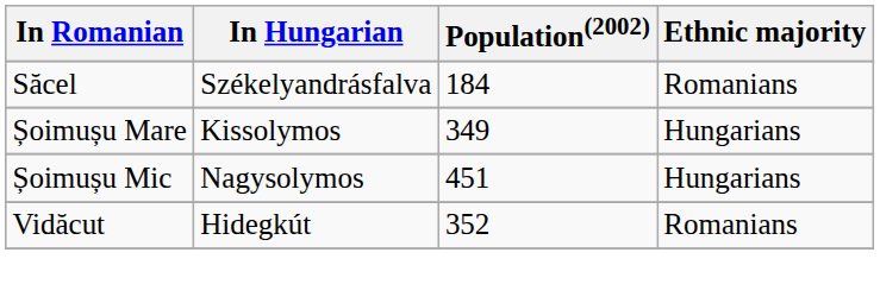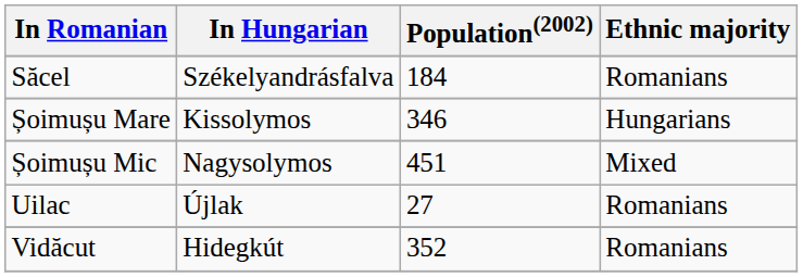Șoimușu Mare | Population(2002): 349 -> 346
Șoimușu Mic | Ethnic majority: Hungarians -> Mixed
+ row: Uilac | Újlak | 27 | Romanians
